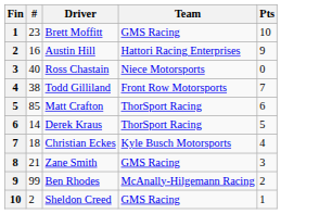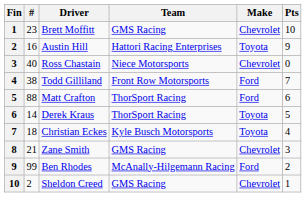+ column: Make | Chevrolet | Toyota | Chevrolet | Ford | Ford | Toyota | Toyota | Chevrolet | Ford | Chevrolet
Matt Crafton | #: 85 -> 88
